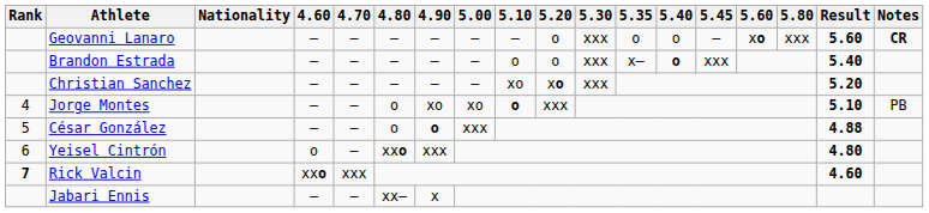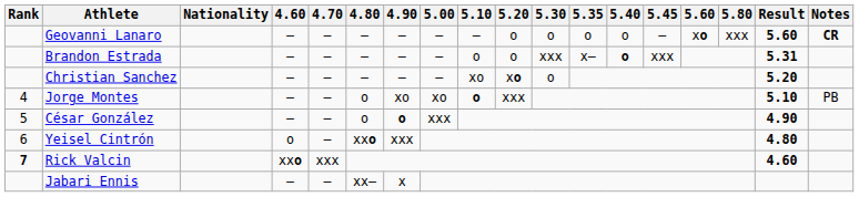Geovanni Lanaro | 5.30: xxx -> o
Brandon Estrada | Result: 5.40 -> 5.31
Christian Sanchez | 5.30: xxx -> o
César González | Result: 4.88 -> 4.90
